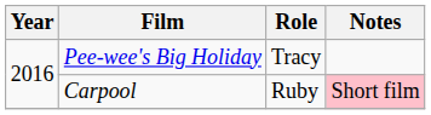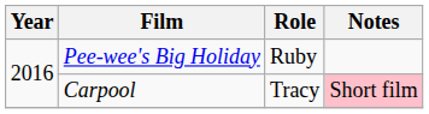Pee-wee's Big Holiday | Role: Tracy -> Ruby
Carpool | Role: Ruby -> Tracy
